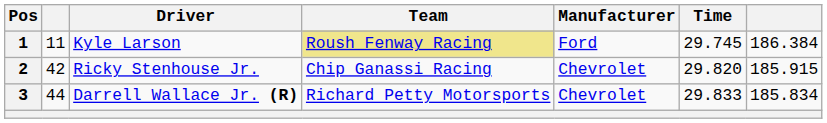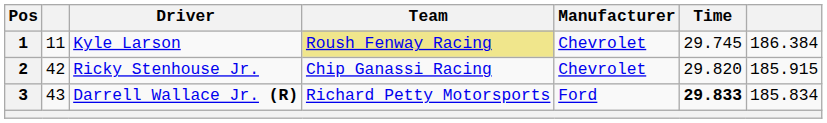1 | Manufacturer: Ford -> Chevrolet
3 | column 2: 44 -> 43
3 | Manufacturer: Chevrolet -> Ford
3 | Time: normal -> bold
